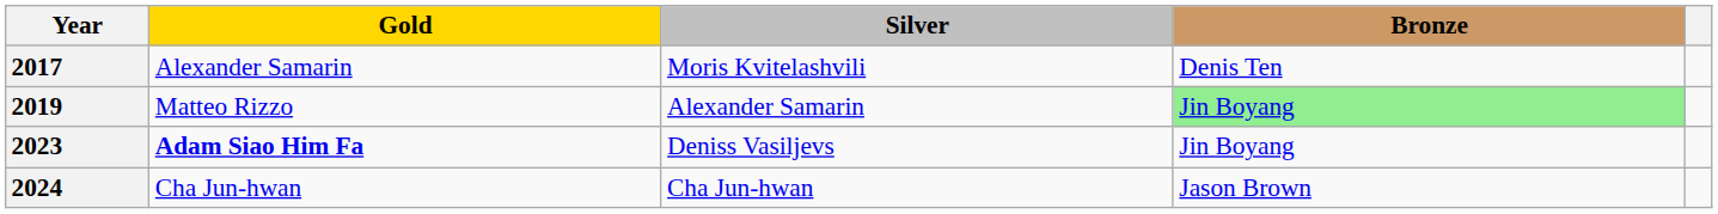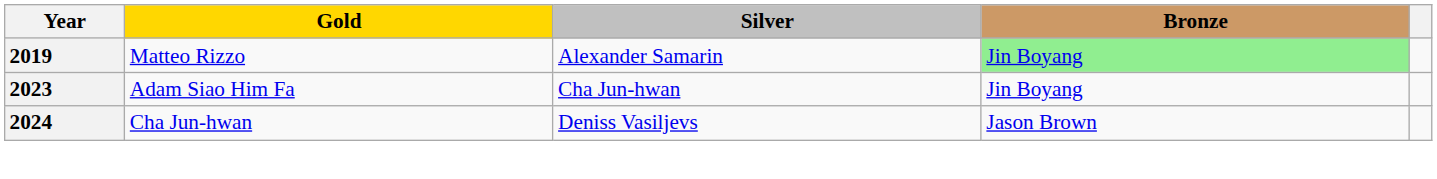- row: 2017 | Alexander Samarin | Moris Kvitelashvili | Denis Ten
2023 | Gold: bold -> normal
2023 | Silver: Deniss Vasiljevs -> Cha Jun-hwan
2024 | Silver: Cha Jun-hwan -> Deniss Vasiljevs
